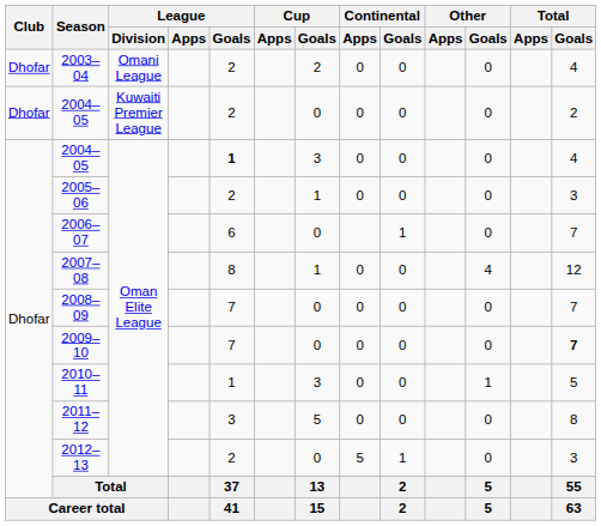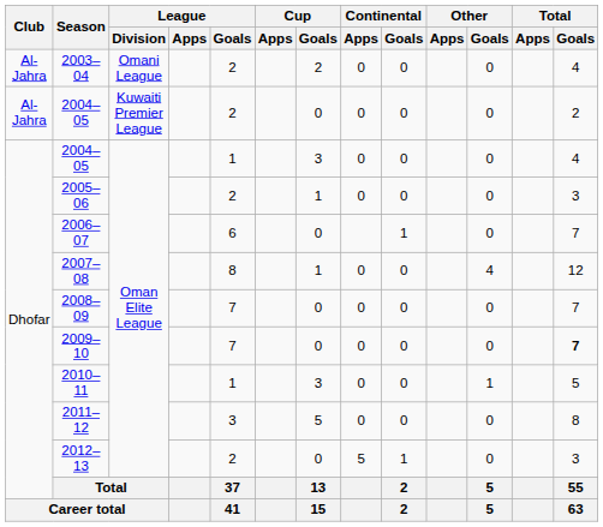2003–04 | Club: Dhofar -> Al-Jahra
2004–05 / Kuwaiti Premier League | Club: Dhofar -> Al-Jahra
2004–05 / Oman Elite League | League / Goals: bold -> normal
